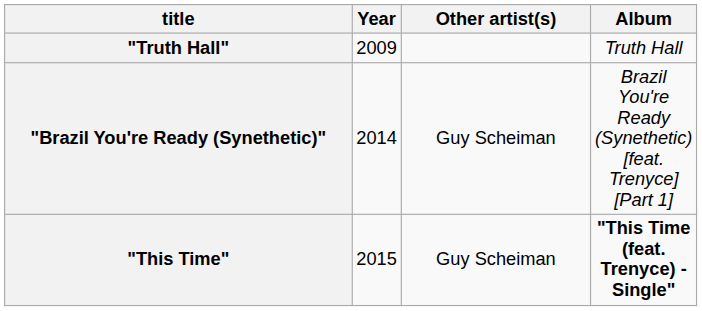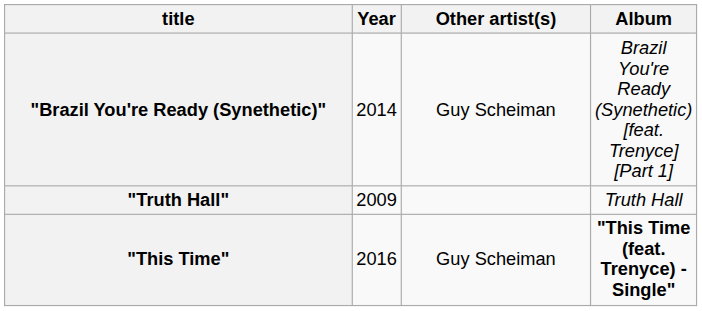rows swapped: "Truth Hall" <-> "Brazil You're Ready (Synethetic)"
"This Time" | Year: 2015 -> 2016
